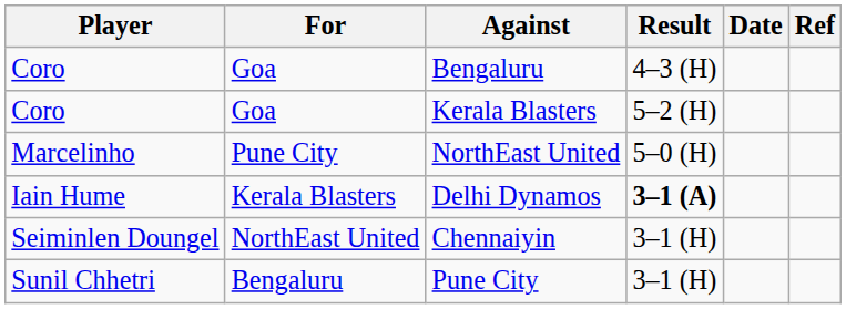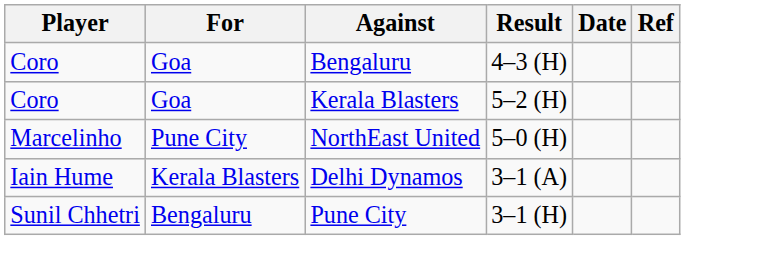Delhi Dynamos | Result: bold -> normal
- row: Seiminlen Doungel | NorthEast United | Chennaiyin | 3–1 (H)
